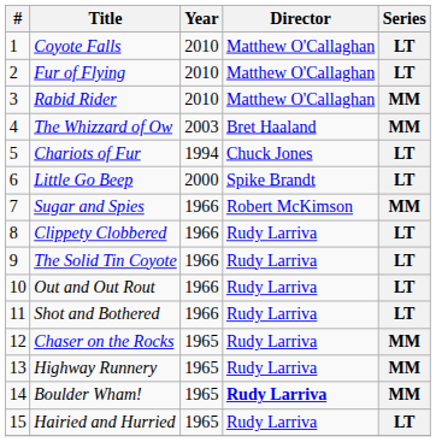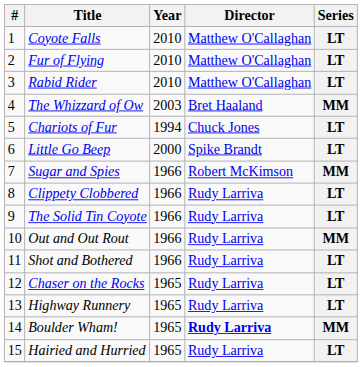Rabid Rider | Series: MM -> LT
Out and Out Rout | Series: LT -> MM
Chaser on the Rocks | Series: MM -> LT
Highway Runnery | Series: MM -> LT
